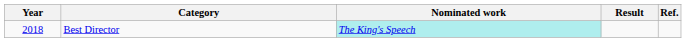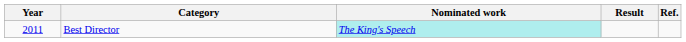Best Director | Year: 2018 -> 2011
